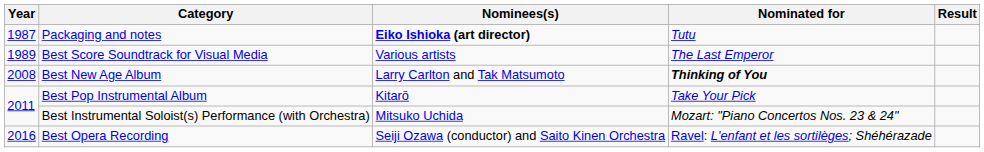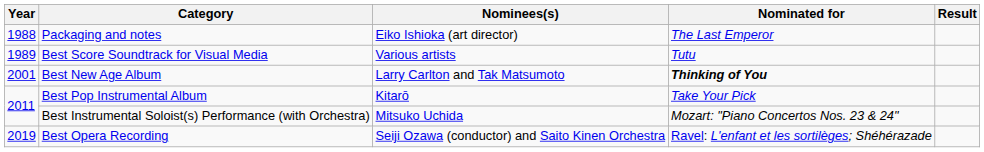Packaging and notes | Year: 1987 -> 1988
Packaging and notes | Nominees(s): bold -> normal
Packaging and notes | Nominated for: Tutu -> The Last Emperor
Best Score Soundtrack for Visual Media | Nominated for: The Last Emperor -> Tutu
Best New Age Album | Year: 2008 -> 2001
Best Opera Recording | Year: 2016 -> 2019
